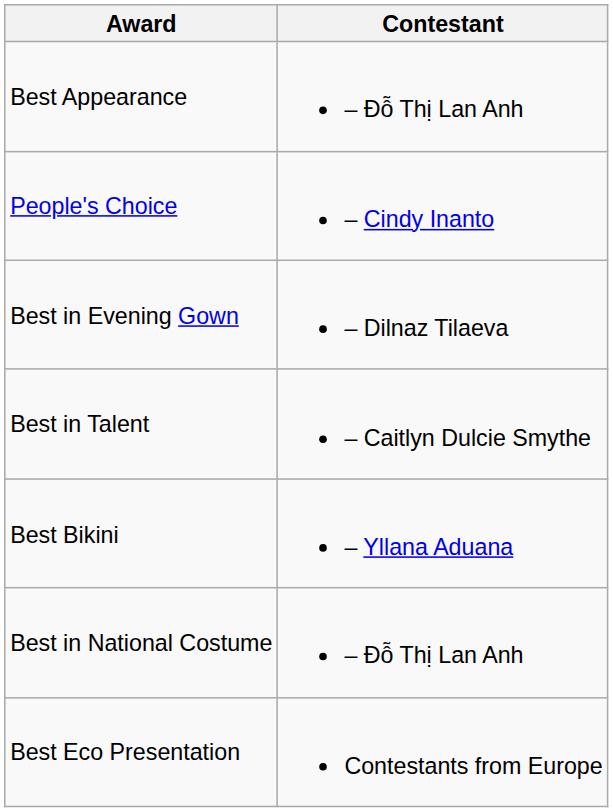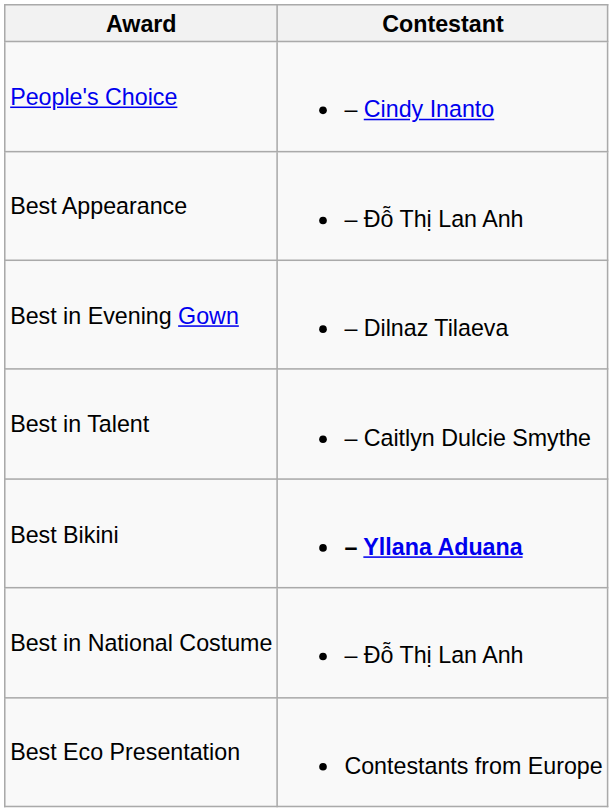rows swapped: Best Appearance <-> People's Choice
Best Bikini | Contestant: normal -> bold
